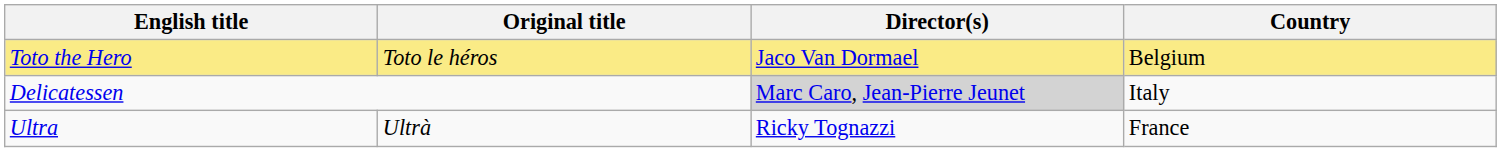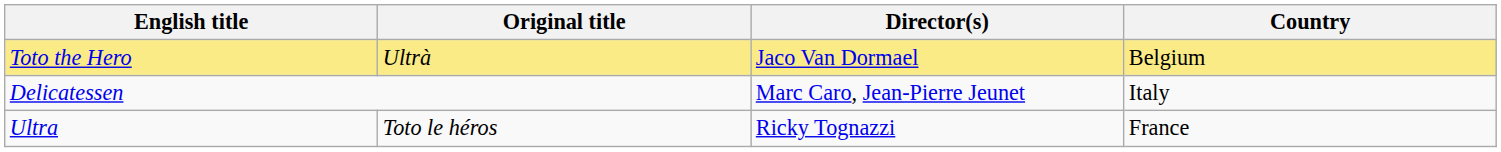Toto the Hero | Original title: Toto le héros -> Ultrà
Delicatessen | Director(s): lightgrey background -> no background
Ultra | Original title: Ultrà -> Toto le héros
